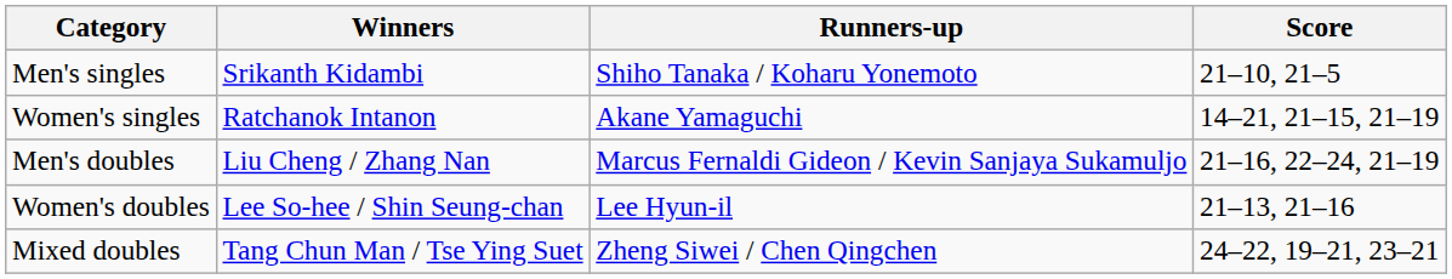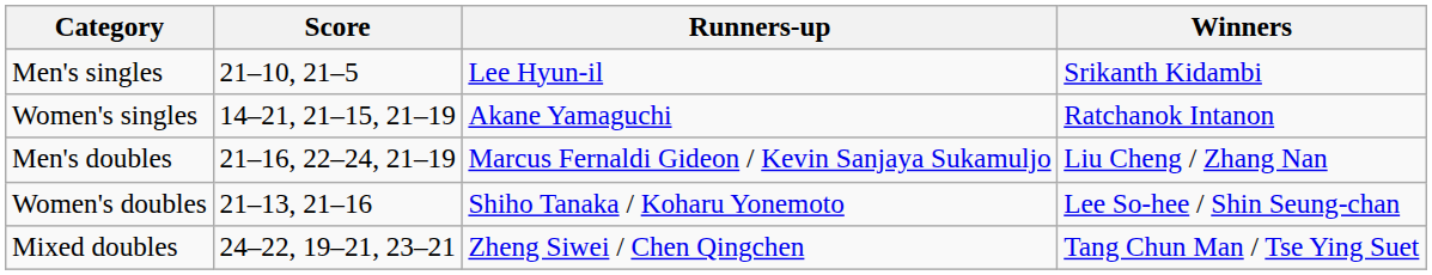columns swapped: Winners <-> Score
Men's singles | Runners-up: Shiho Tanaka / Koharu Yonemoto -> Lee Hyun-il
Women's doubles | Runners-up: Lee Hyun-il -> Shiho Tanaka / Koharu Yonemoto
